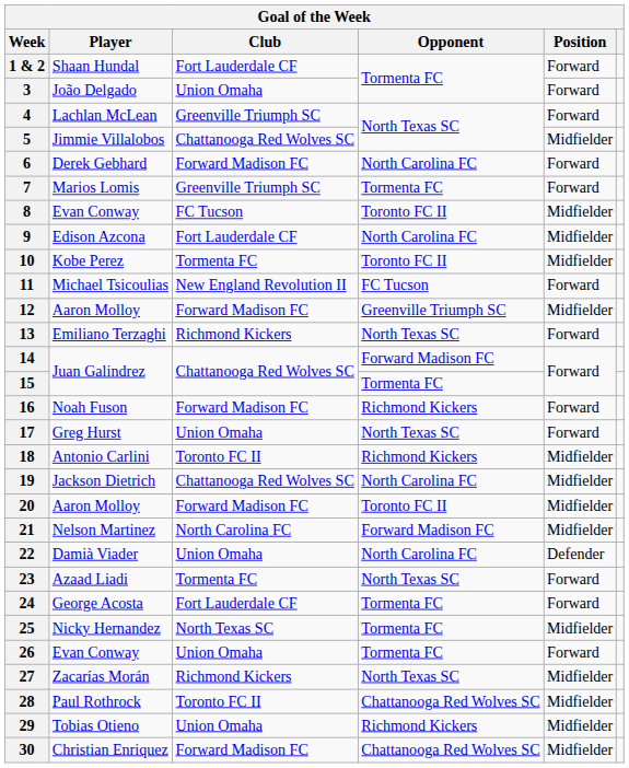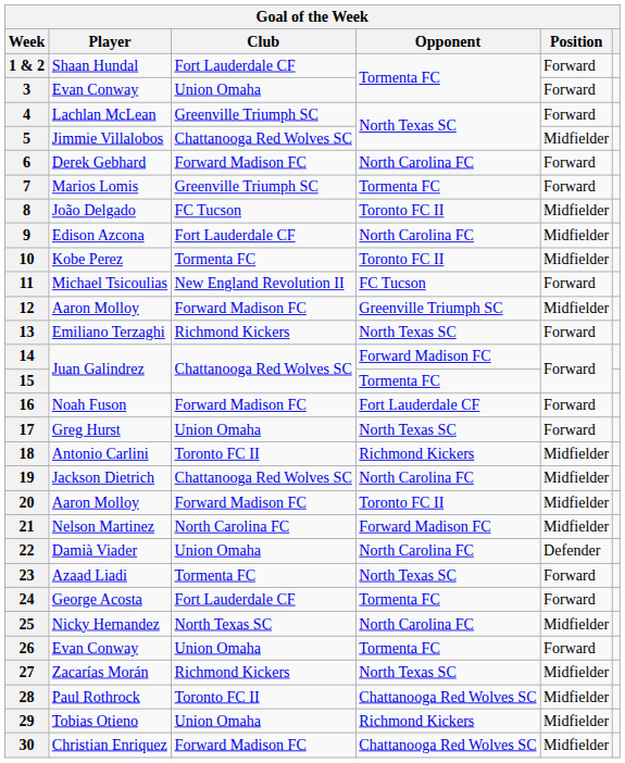3 | Player: João Delgado -> Evan Conway
8 | Player: Evan Conway -> João Delgado
16 | Opponent: Richmond Kickers -> Fort Lauderdale CF
25 | Opponent: Tormenta FC -> North Carolina FC
